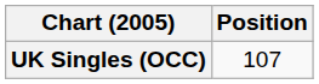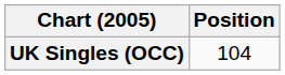UK Singles (OCC) | Position: 107 -> 104
